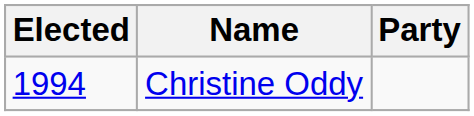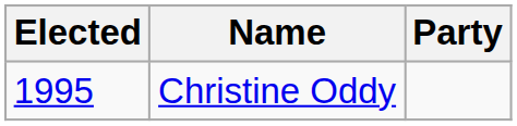Christine Oddy | Elected: 1994 -> 1995
